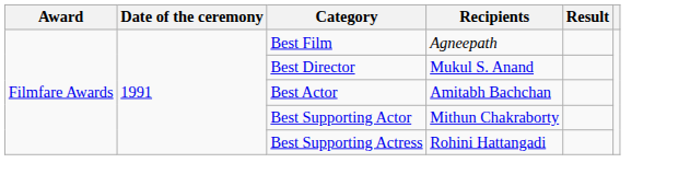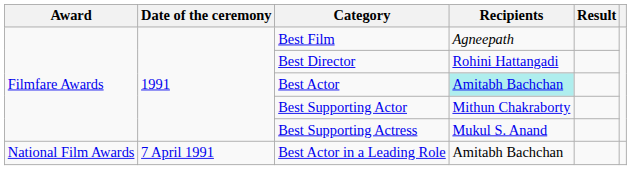Best Director | Recipients: Mukul S. Anand -> Rohini Hattangadi
Best Actor | Recipients: no background -> paleturquoise background
Best Supporting Actress | Recipients: Rohini Hattangadi -> Mukul S. Anand
+ row: National Film Awards | 7 April 1991 | Best Actor in a Leading Role | Amitabh Bachchan
